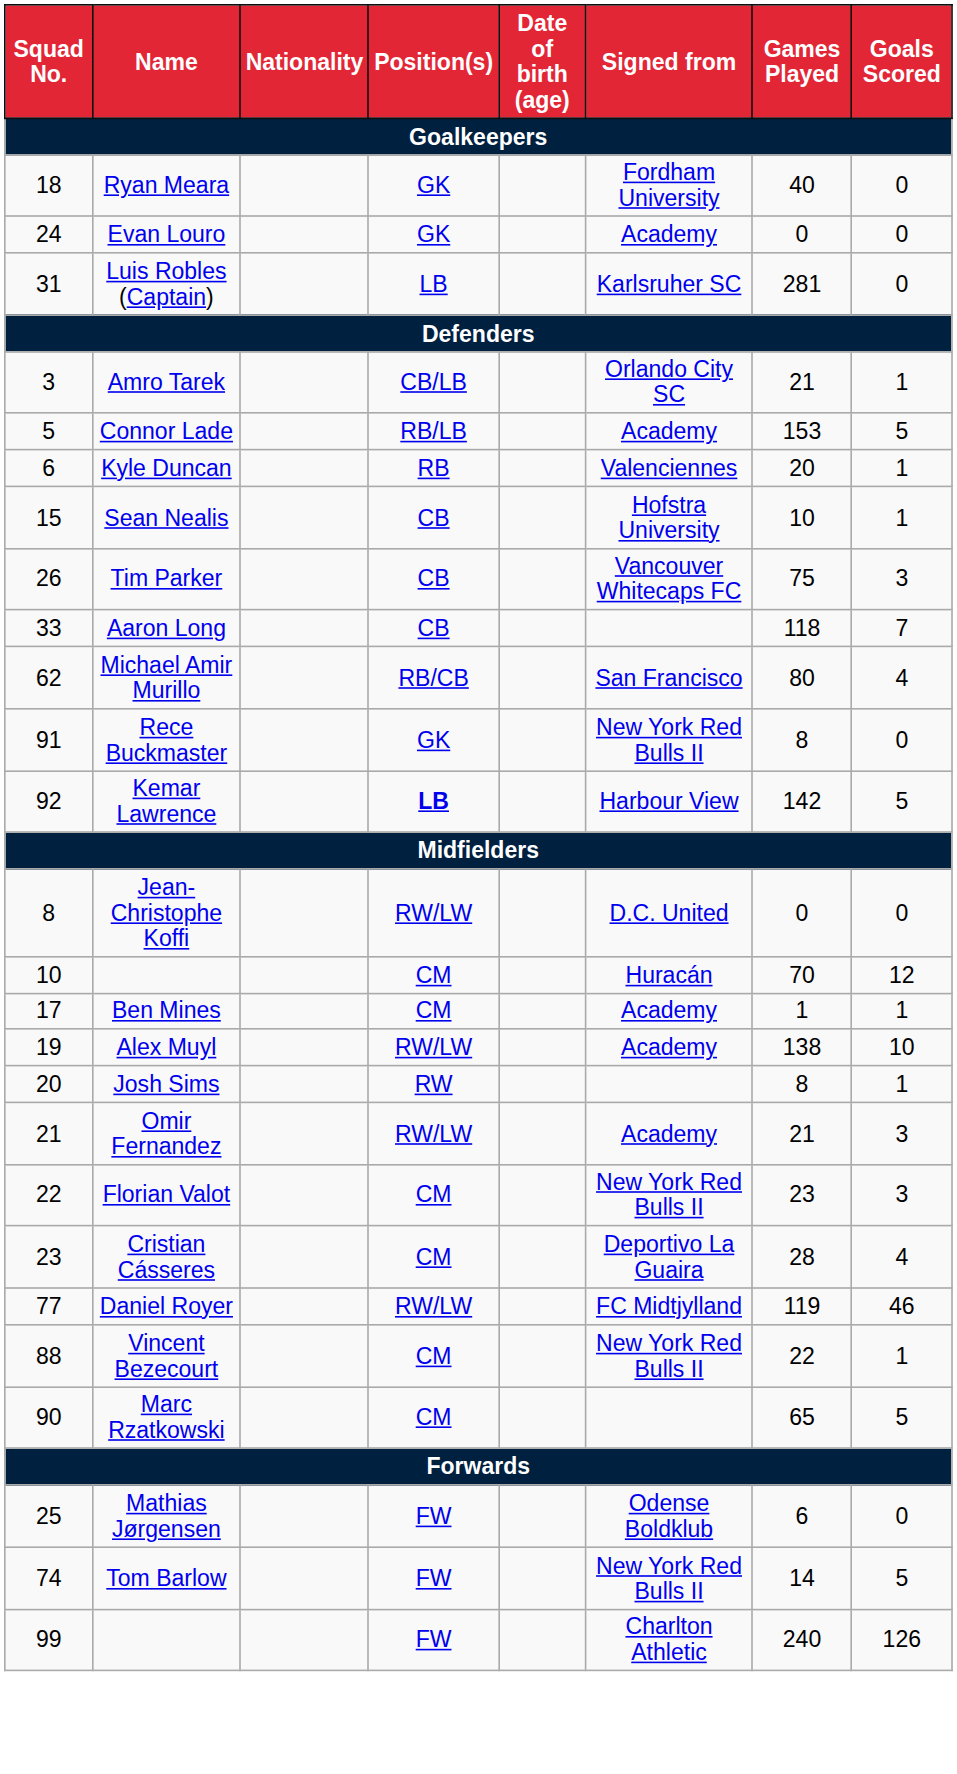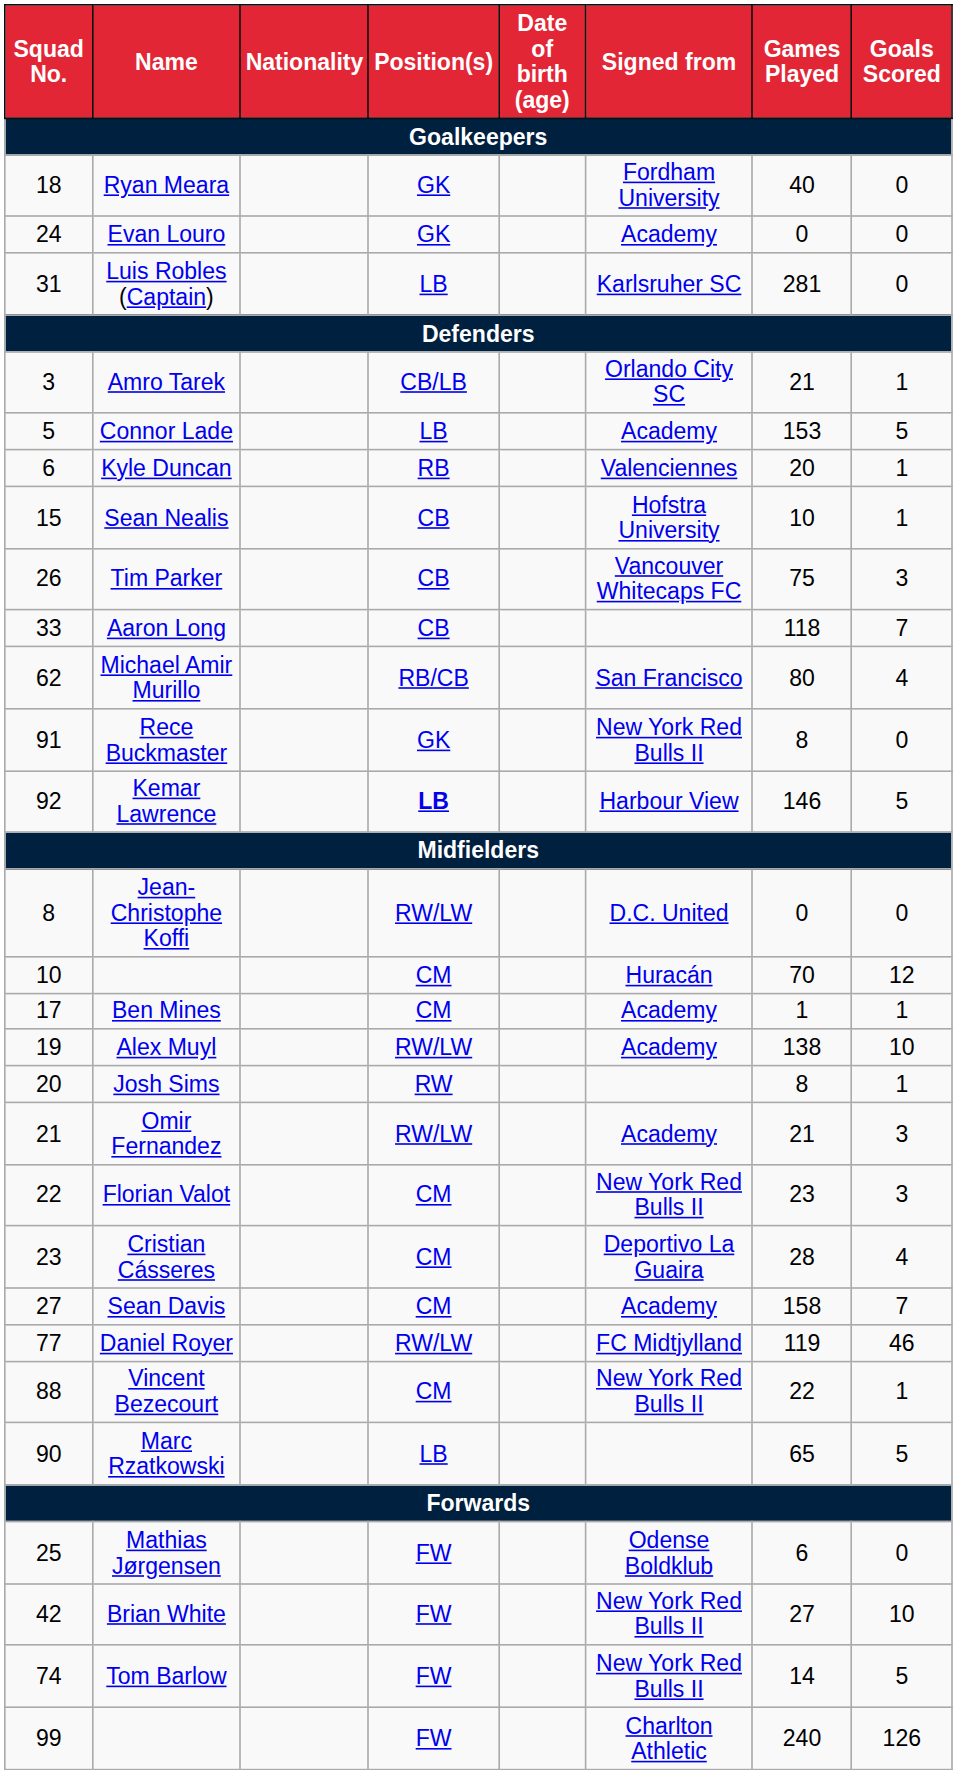Connor Lade | Position(s): RB/LB -> LB
Kemar Lawrence | Games Played: 142 -> 146
+ row: 27 | Sean Davis | CM | Academy | 158 | 7
Marc Rzatkowski | Position(s): CM -> LB
+ row: 42 | Brian White | FW | New York Red Bulls II | 27 | 10
